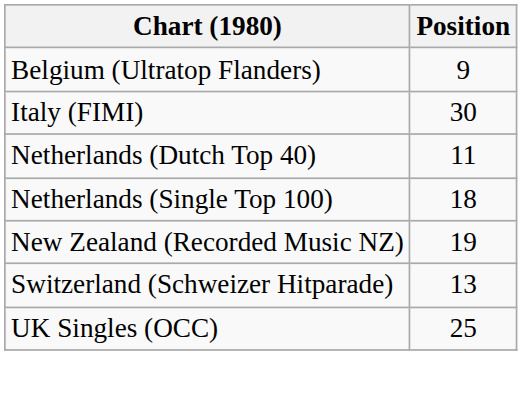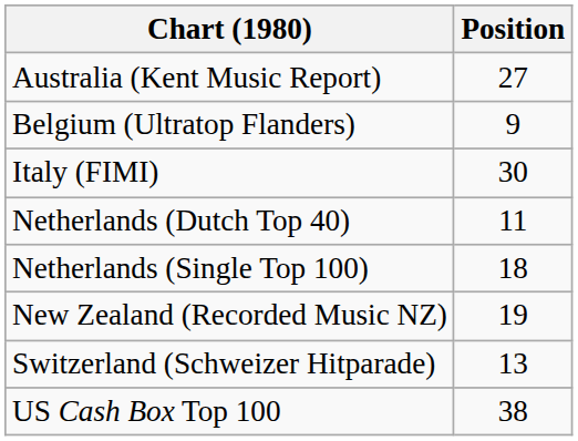+ row: Australia (Kent Music Report) | 27
- row: UK Singles (OCC) | 25
+ row: US Cash Box Top 100 | 38
